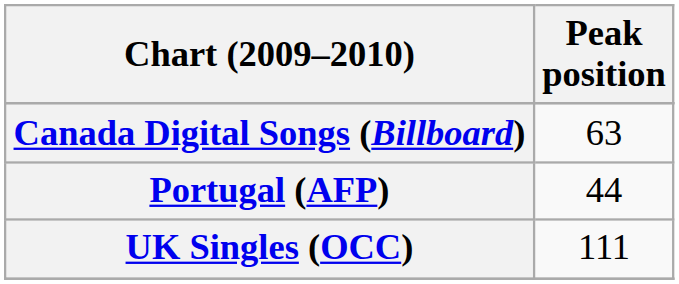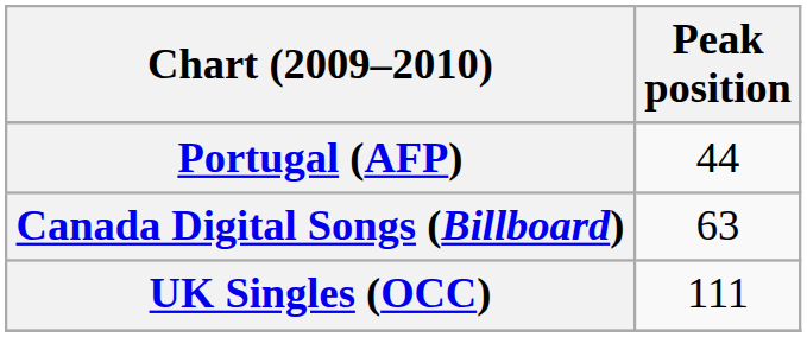rows swapped: Canada Digital Songs (Billboard) <-> Portugal (AFP)
